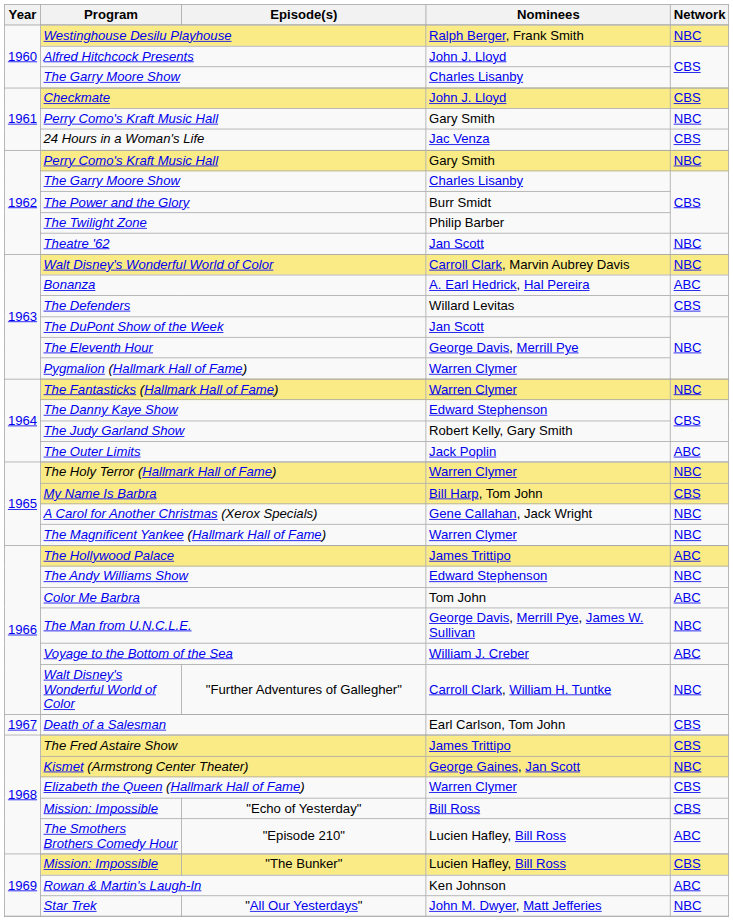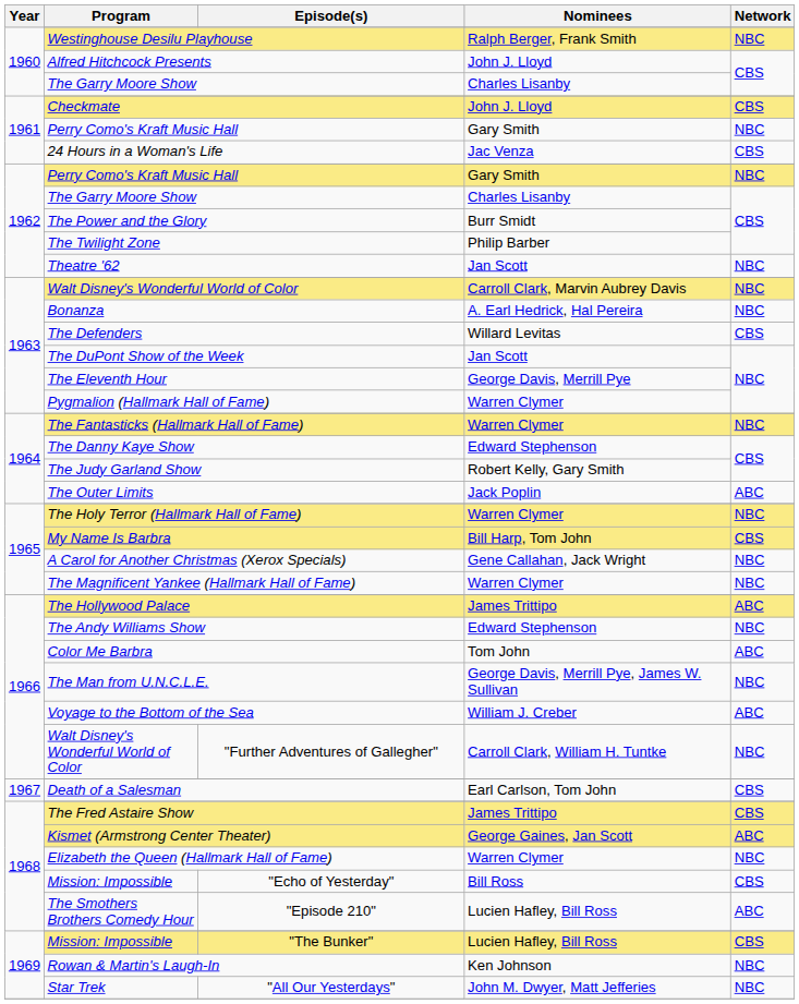Bonanza | Network: ABC -> NBC
Kismet (Armstrong Center Theater) | Network: NBC -> ABC
Elizabeth the Queen (Hallmark Hall of Fame) | Network: CBS -> NBC
Rowan & Martin's Laugh-In | Network: ABC -> NBC
